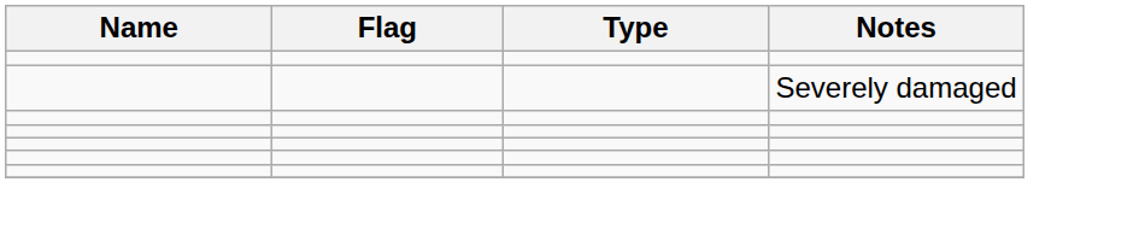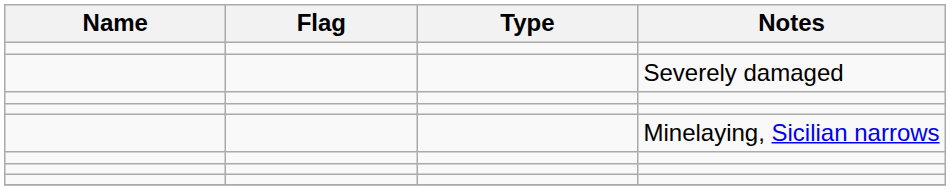+ row: Minelaying, Sicilian narrows
